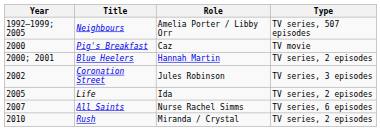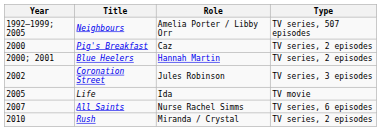Pig's Breakfast | Type: TV movie -> TV series, 2 episodes
Life | Type: TV series, 2 episodes -> TV movie
